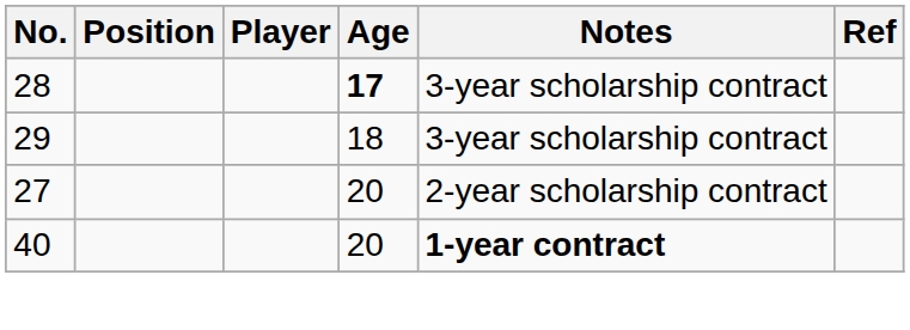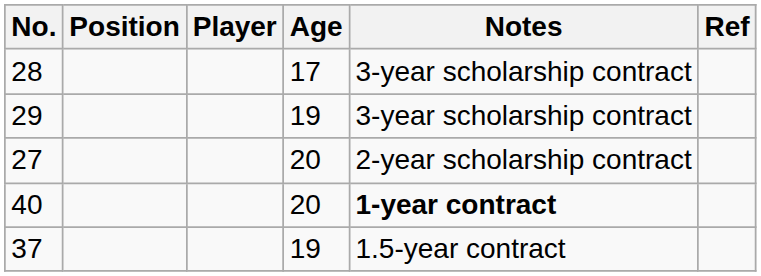28 | Age: bold -> normal
29 | Age: 18 -> 19
+ row: 37 | 19 | 1.5-year contract
